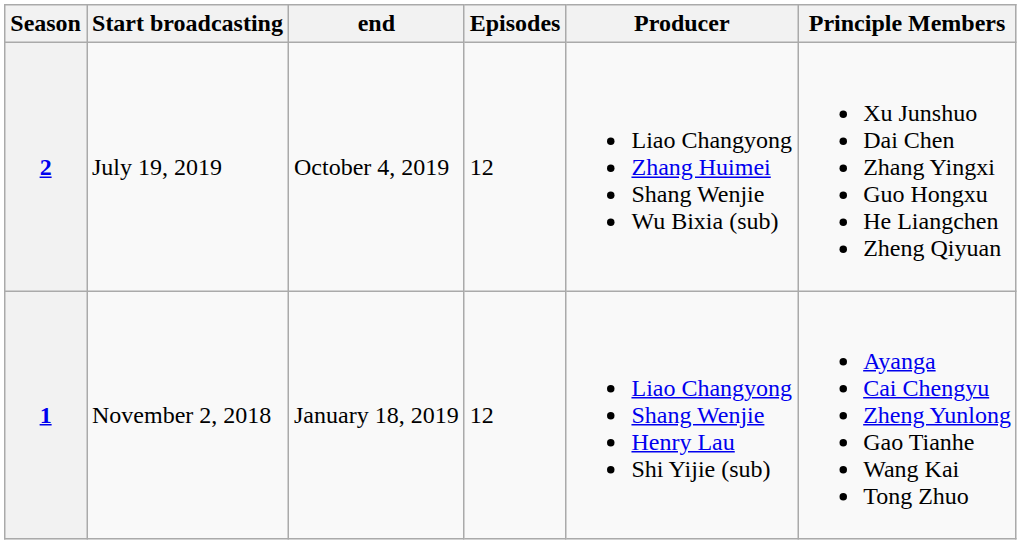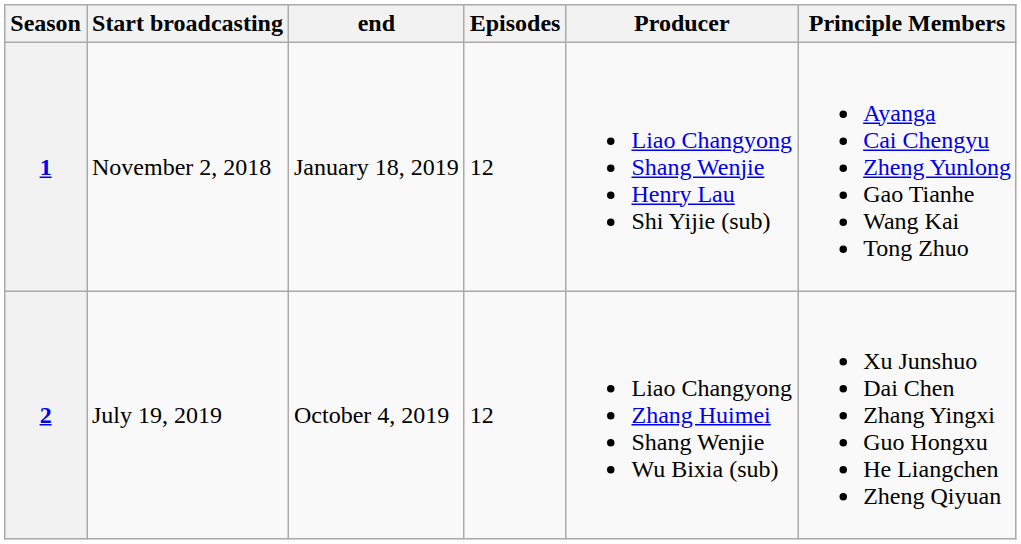rows swapped: 1 <-> 2
